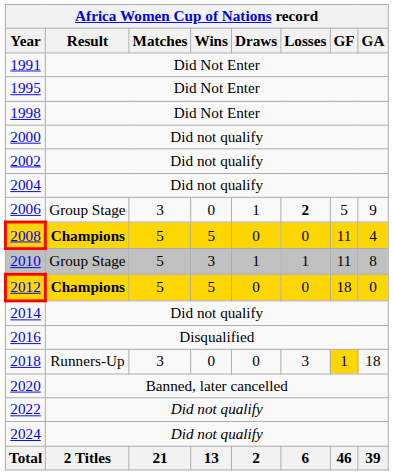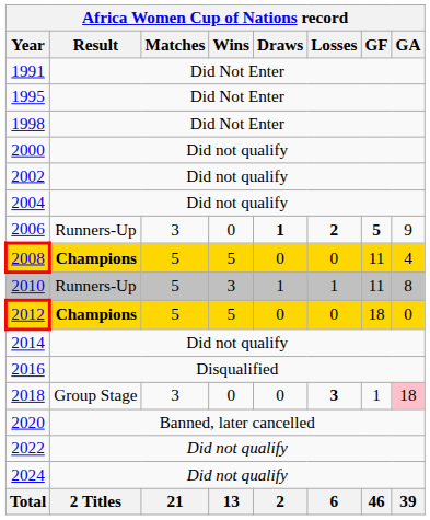2006 | Result: Group Stage -> Runners-Up
2006 | Draws: normal -> bold
2006 | GF: normal -> bold
2010 | Result: Group Stage -> Runners-Up
2018 | Result: Runners-Up -> Group Stage
2018 | Losses: normal -> bold
2018 | GF: gold background -> no background
2018 | GA: no background -> pink background
